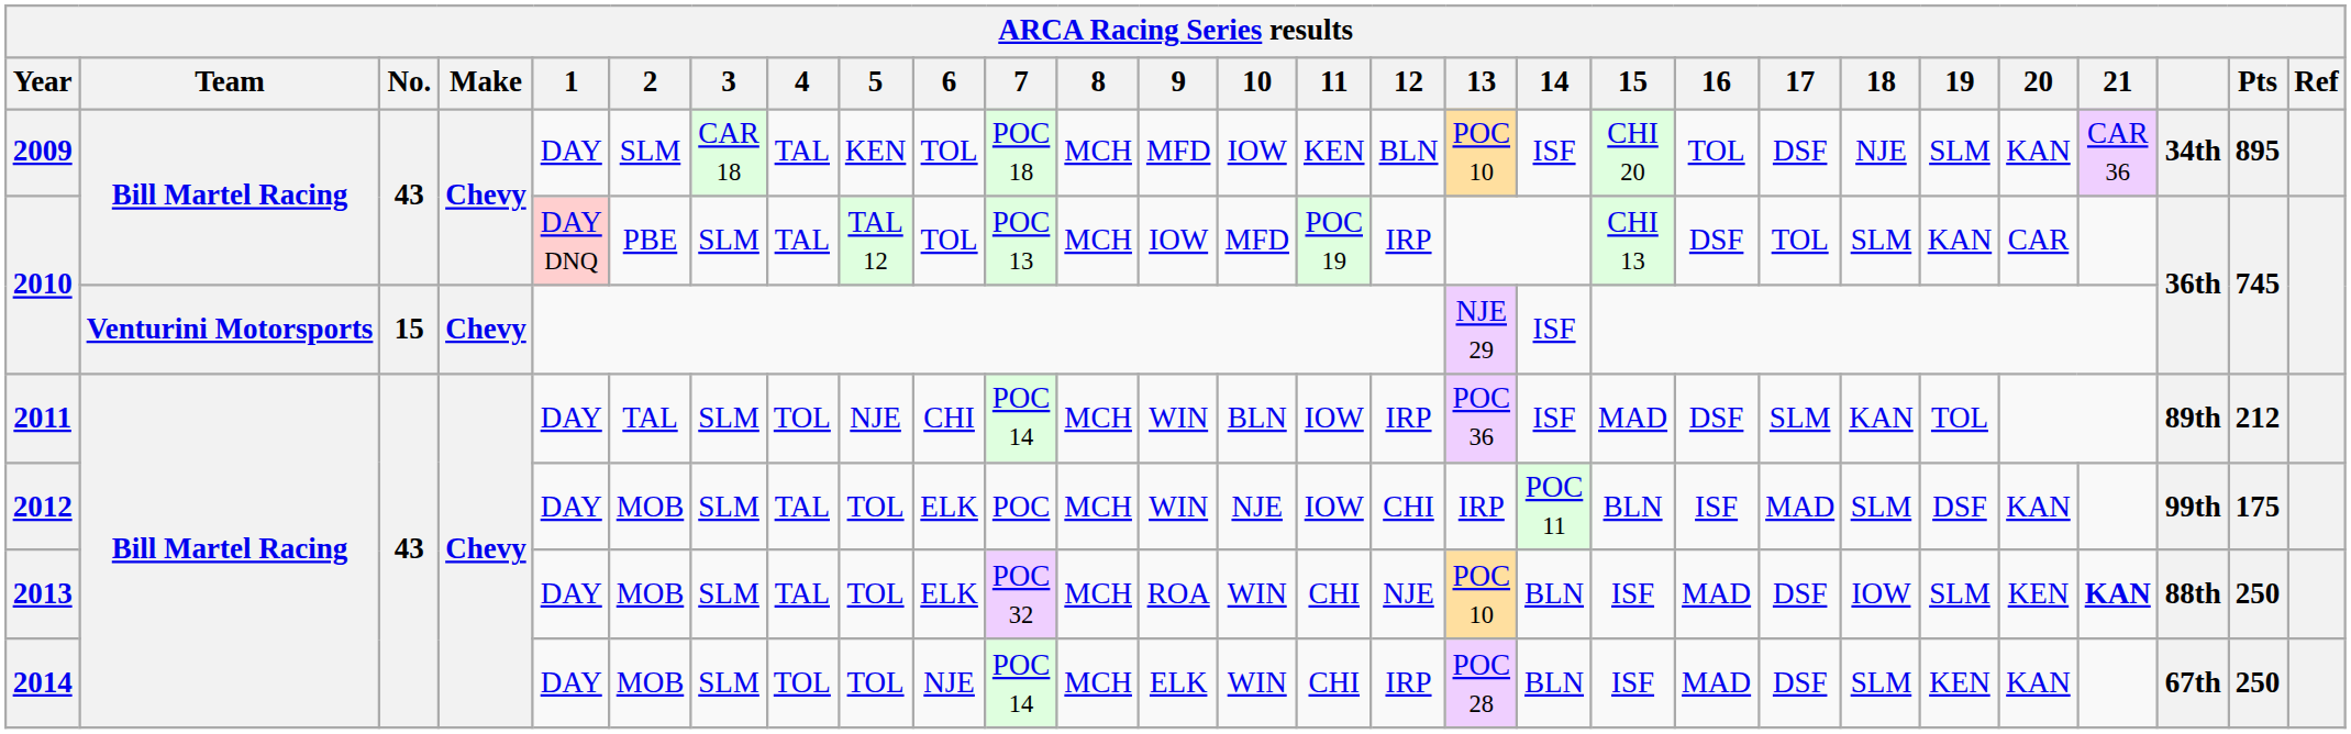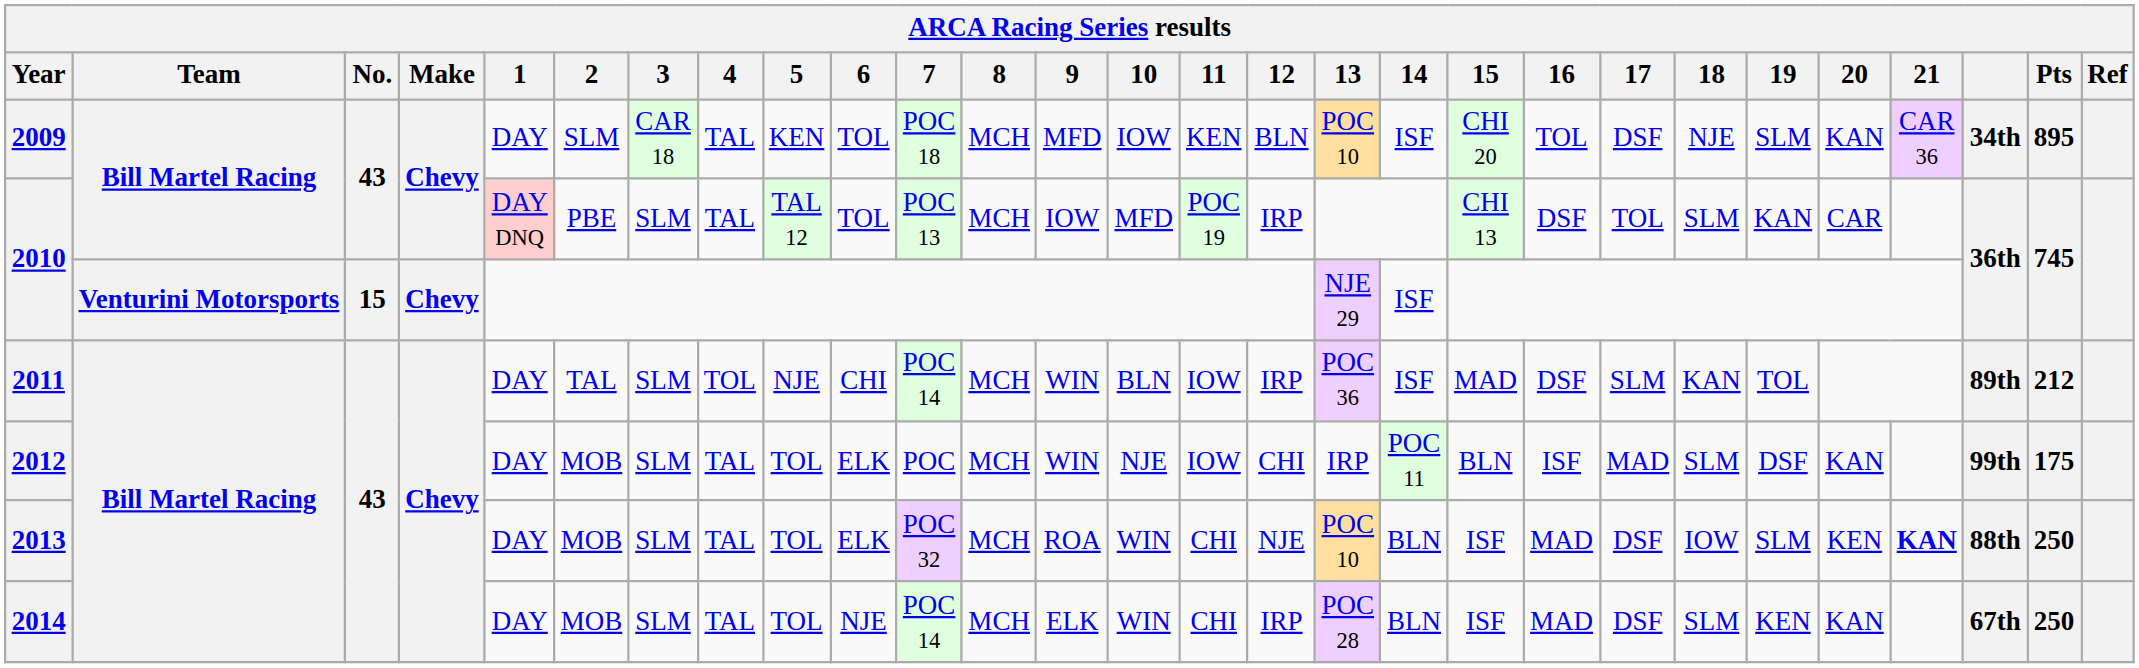2014 | 4: TOL -> TAL
